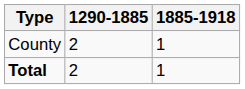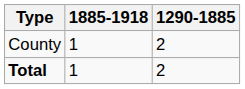columns swapped: 1290-1885 <-> 1885-1918
